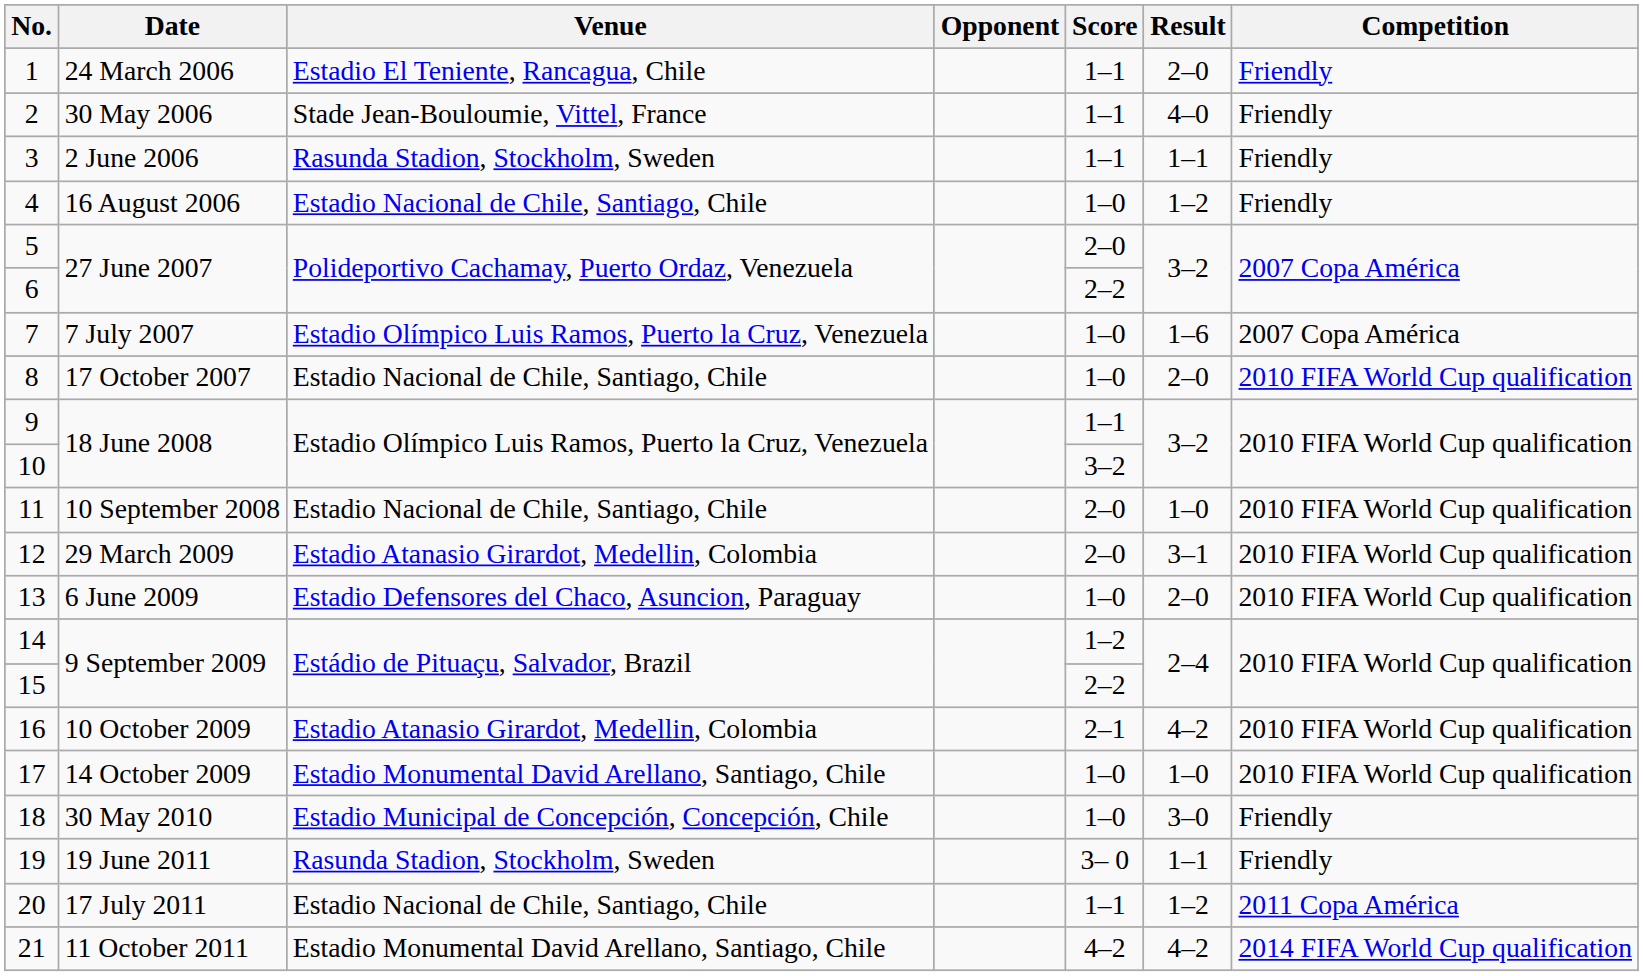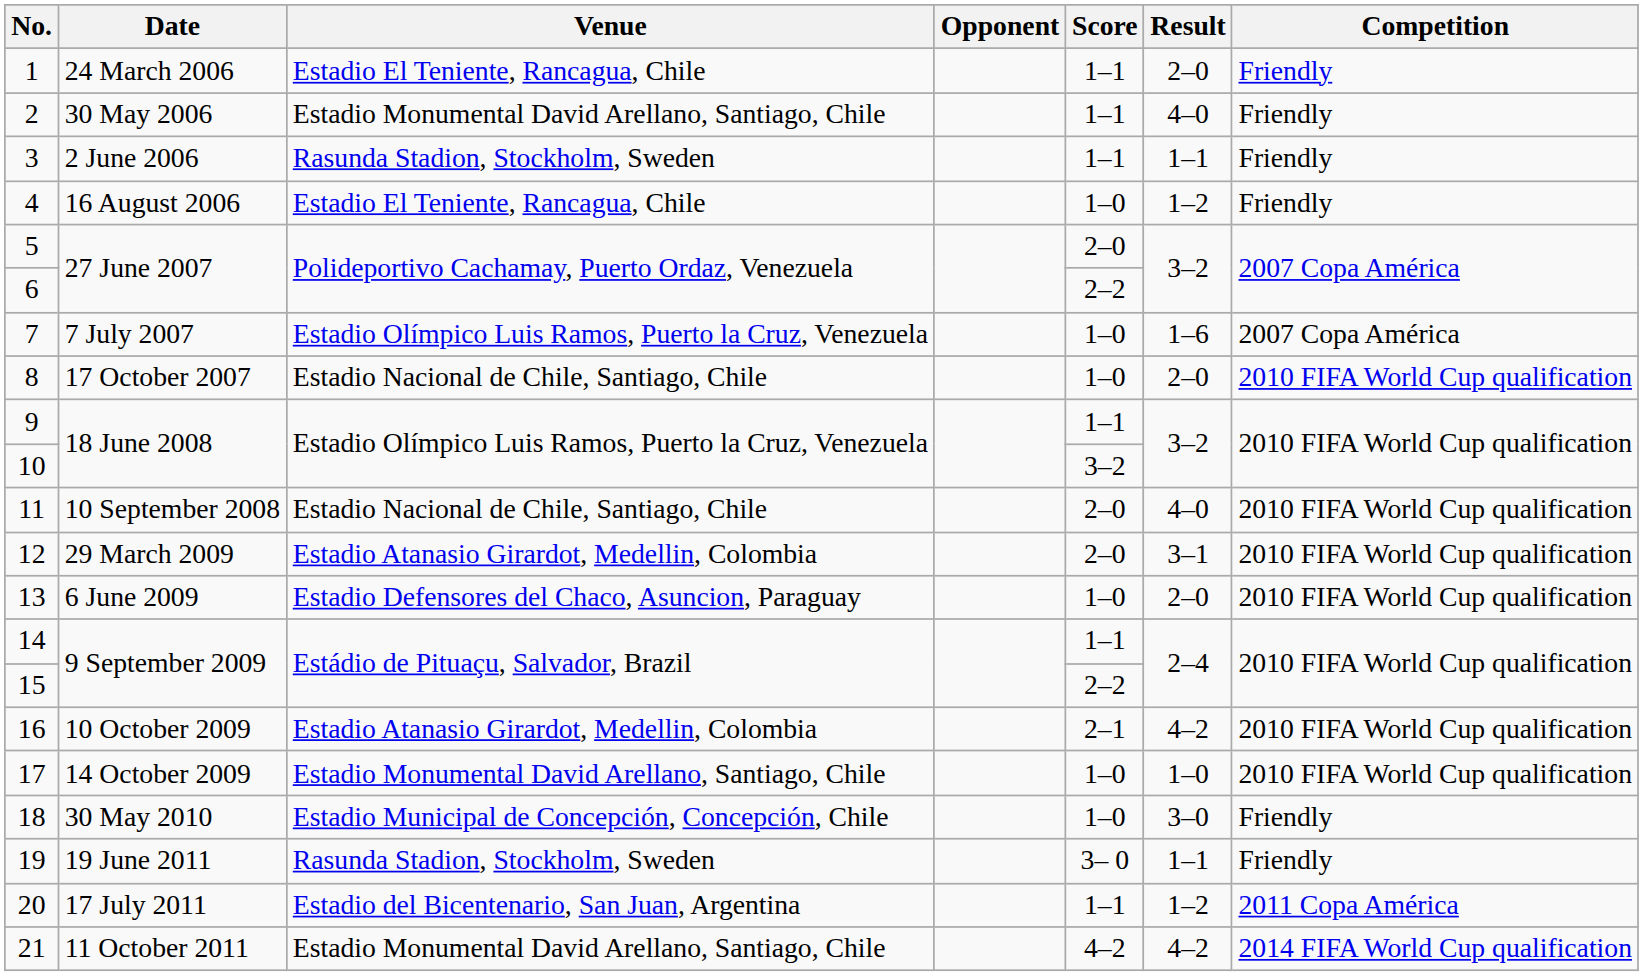2 | Venue: Stade Jean-Bouloumie, Vittel, France -> Estadio Monumental David Arellano, Santiago, Chile
4 | Venue: Estadio Nacional de Chile, Santiago, Chile -> Estadio El Teniente, Rancagua, Chile
11 | Result: 1–0 -> 4–0
14 | Score: 1–2 -> 1–1
20 | Venue: Estadio Nacional de Chile, Santiago, Chile -> Estadio del Bicentenario, San Juan, Argentina
